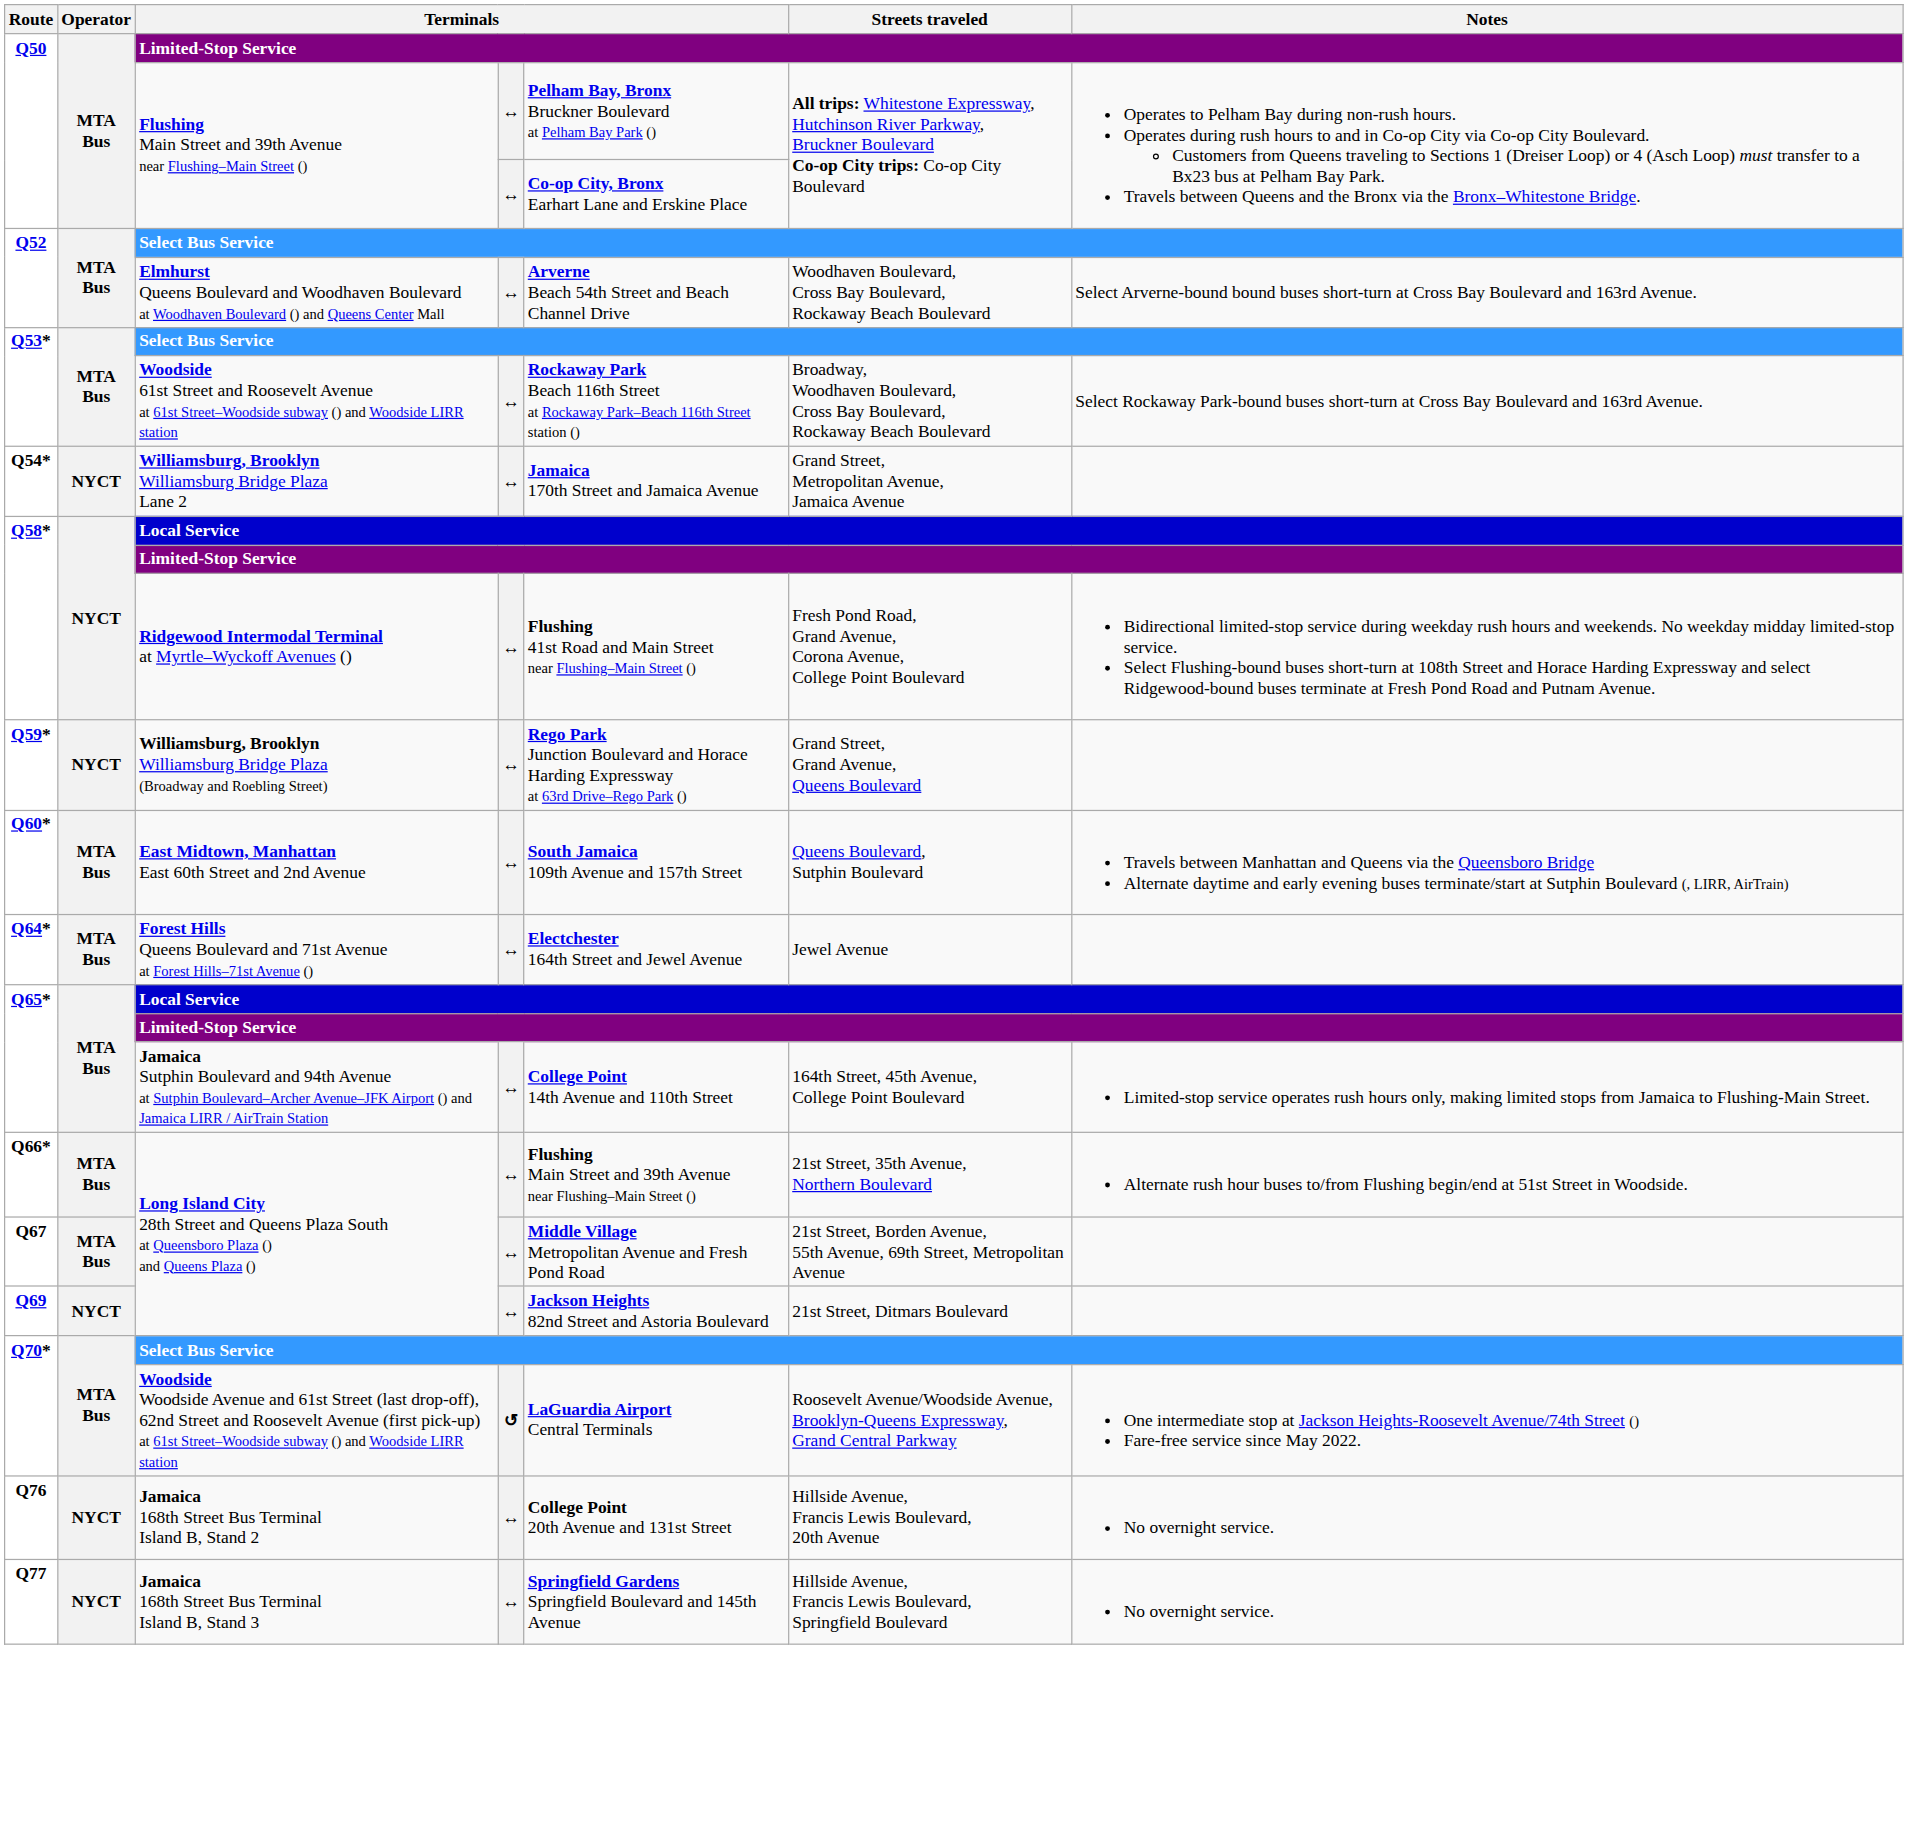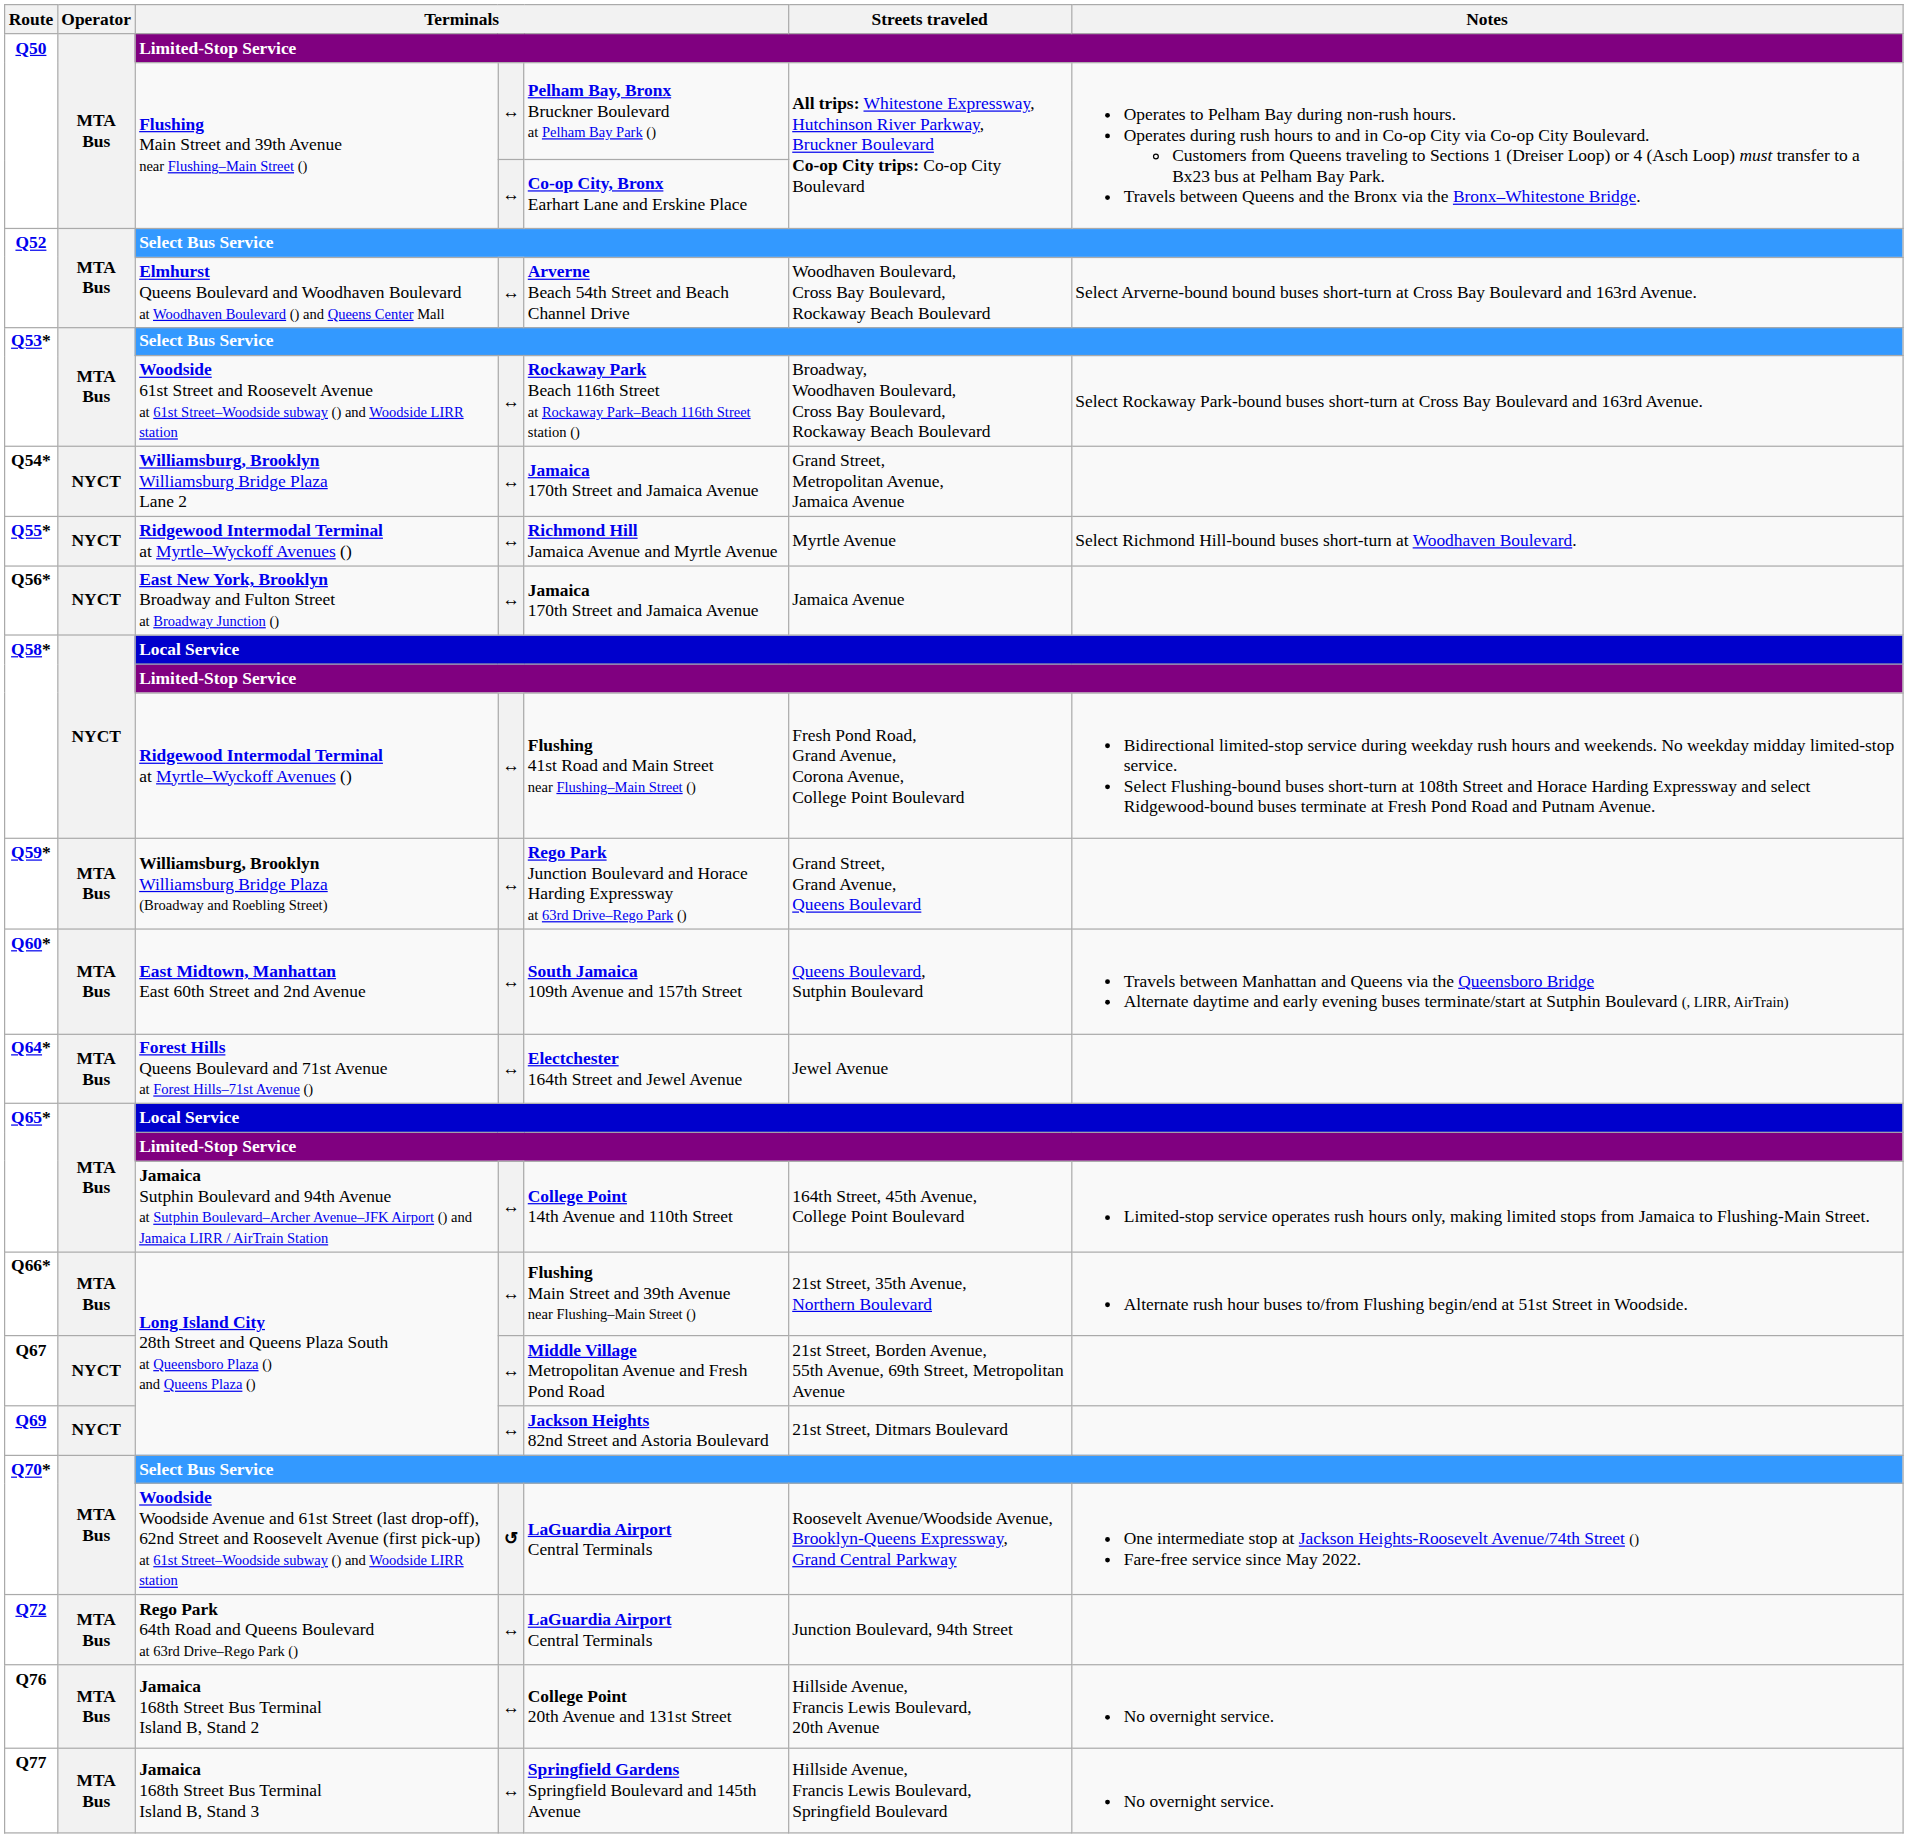+ row: Q55* | NYCT | Ridgewood Intermodal Terminal at Myrtle–Wyckoff Avenues () | ↔ | Richmond Hill Jamaica Avenue and Myrtle Avenue | Myrtle Avenue | Select Richmond Hill-bound buses short-turn at Woodhaven Boulevard.
+ row: Q56* | NYCT | East New York, Brooklyn Broadway and Fulton Street at Broadway Junction () | ↔ | Jamaica 170th Street and Jamaica Avenue | Jamaica Avenue
Q59* | Operator: NYCT -> MTA Bus
Q67 | Operator: MTA Bus -> NYCT
+ row: Q72 | MTA Bus | Rego Park 64th Road and Queens Boulevard at 63rd Drive–Rego Park () | ↔ | LaGuardia Airport Central Terminals | Junction Boulevard, 94th Street
Q76 | Operator: NYCT -> MTA Bus
Q77 | Operator: NYCT -> MTA Bus
